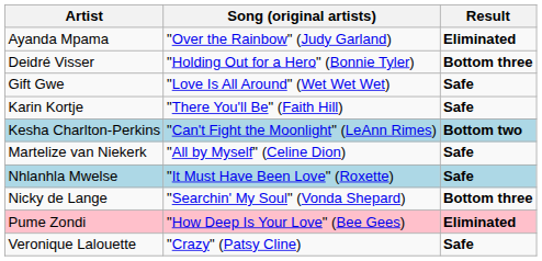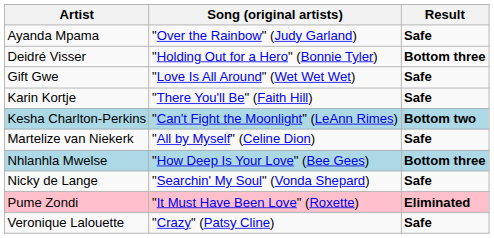Ayanda Mpama | Result: Eliminated -> Safe
Nhlanhla Mwelse | Song (original artists): "It Must Have Been Love" (Roxette) -> "How Deep Is Your Love" (Bee Gees)
Nhlanhla Mwelse | Result: Safe -> Bottom three
Nicky de Lange | Result: Bottom three -> Safe
Pume Zondi | Song (original artists): "How Deep Is Your Love" (Bee Gees) -> "It Must Have Been Love" (Roxette)
